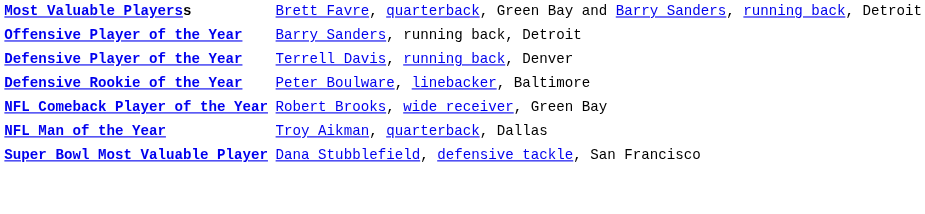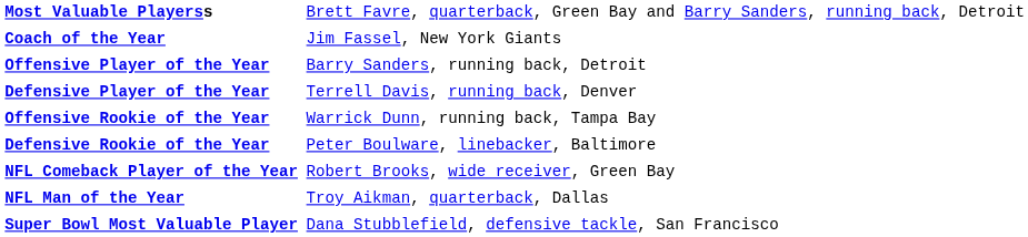+ row: Coach of the Year | Jim Fassel, New York Giants
+ row: Offensive Rookie of the Year | Warrick Dunn, running back, Tampa Bay
